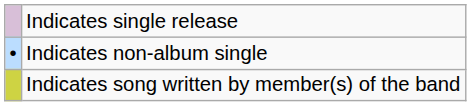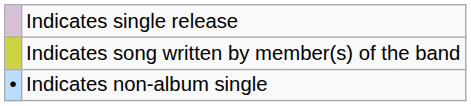rows swapped: Indicates non-album single <-> Indicates song written by member(s) of the band
